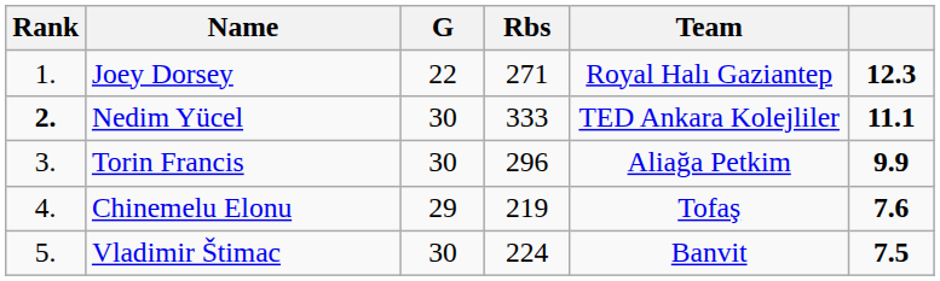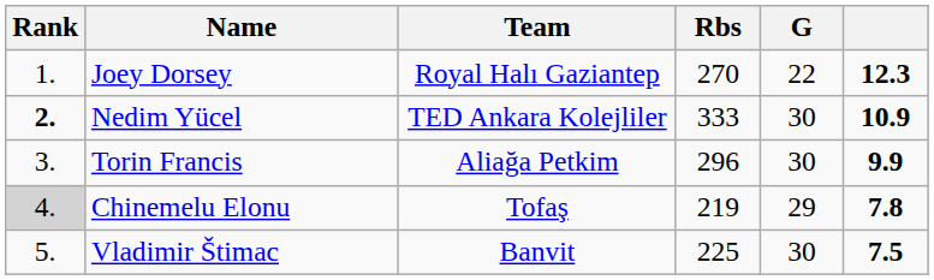columns swapped: Team <-> G
Joey Dorsey | Rbs: 271 -> 270
Nedim Yücel | column 6: 11.1 -> 10.9
Chinemelu Elonu | Rank: no background -> lightgrey background
Chinemelu Elonu | column 6: 7.6 -> 7.8
Vladimir Štimac | Rbs: 224 -> 225
